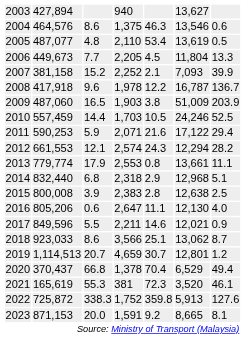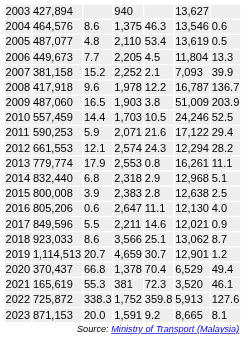2013 | column 6: 13,661 -> 16,261
2019 | column 6: 12,801 -> 12,901
